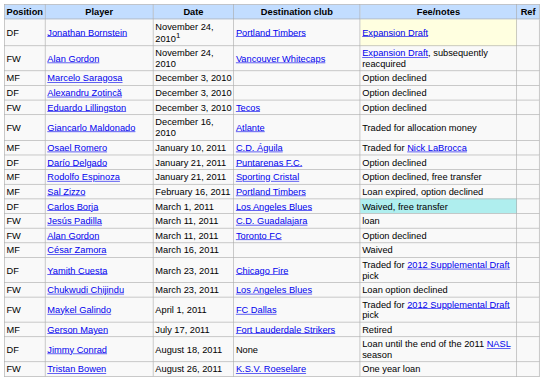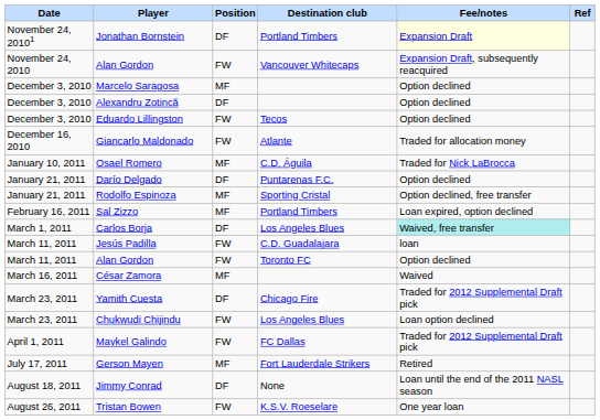columns swapped: Date <-> Position
